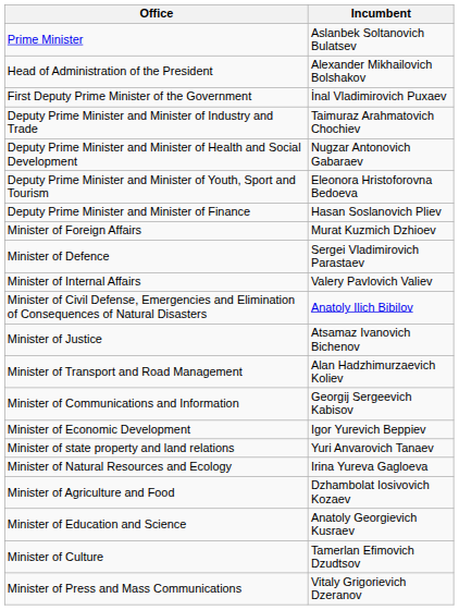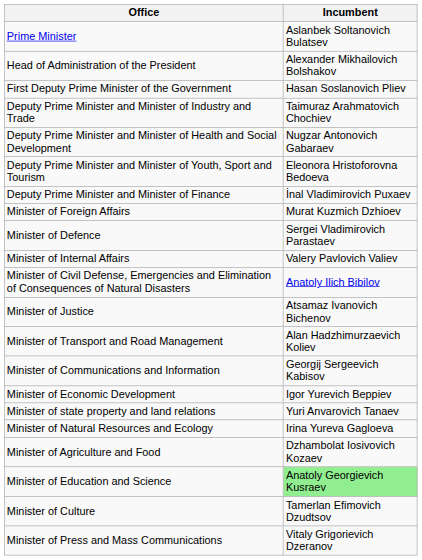First Deputy Prime Minister of the Government | Incumbent: İnal Vladimirovich Puxaev -> Hasan Soslanovich Pliev
Deputy Prime Minister and Minister of Finance | Incumbent: Hasan Soslanovich Pliev -> İnal Vladimirovich Puxaev
Minister of Education and Science | Incumbent: no background -> lightgreen background
